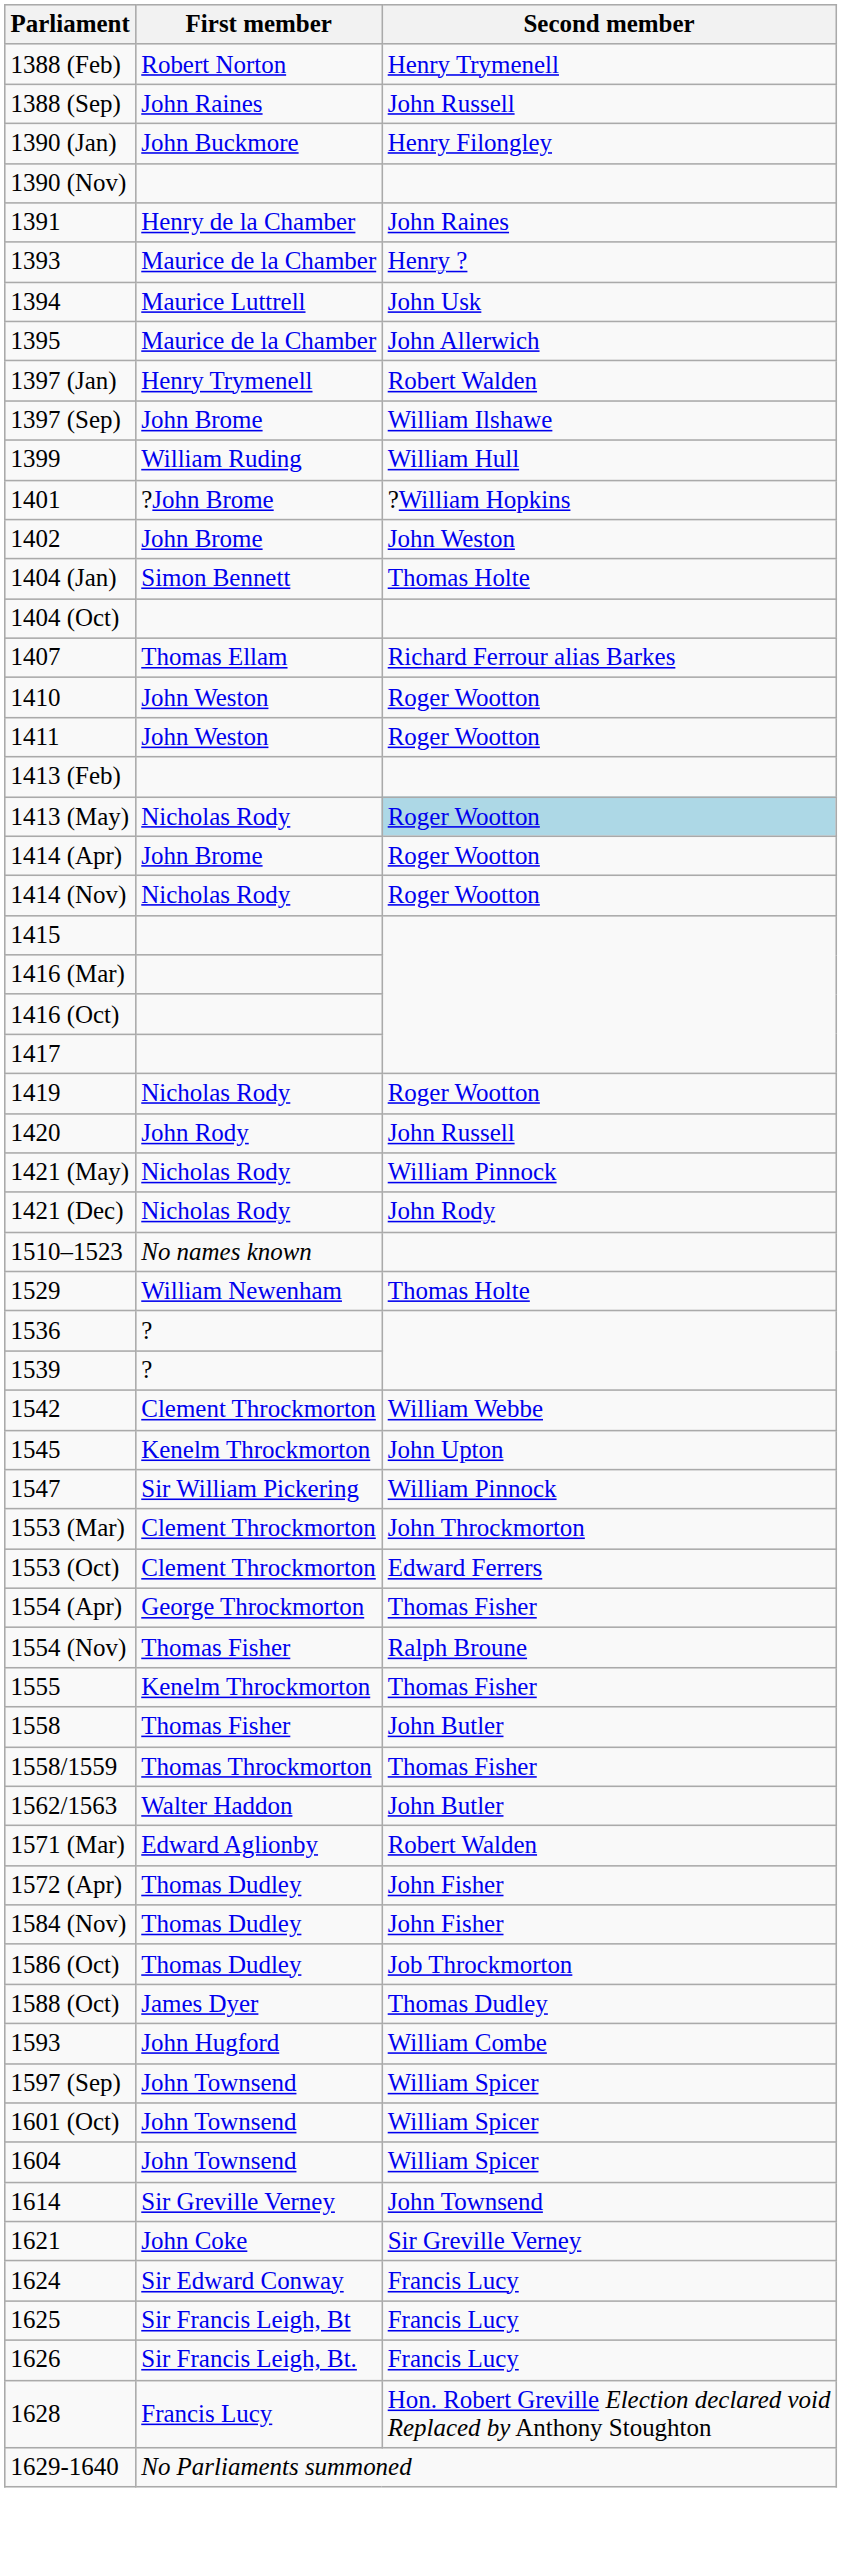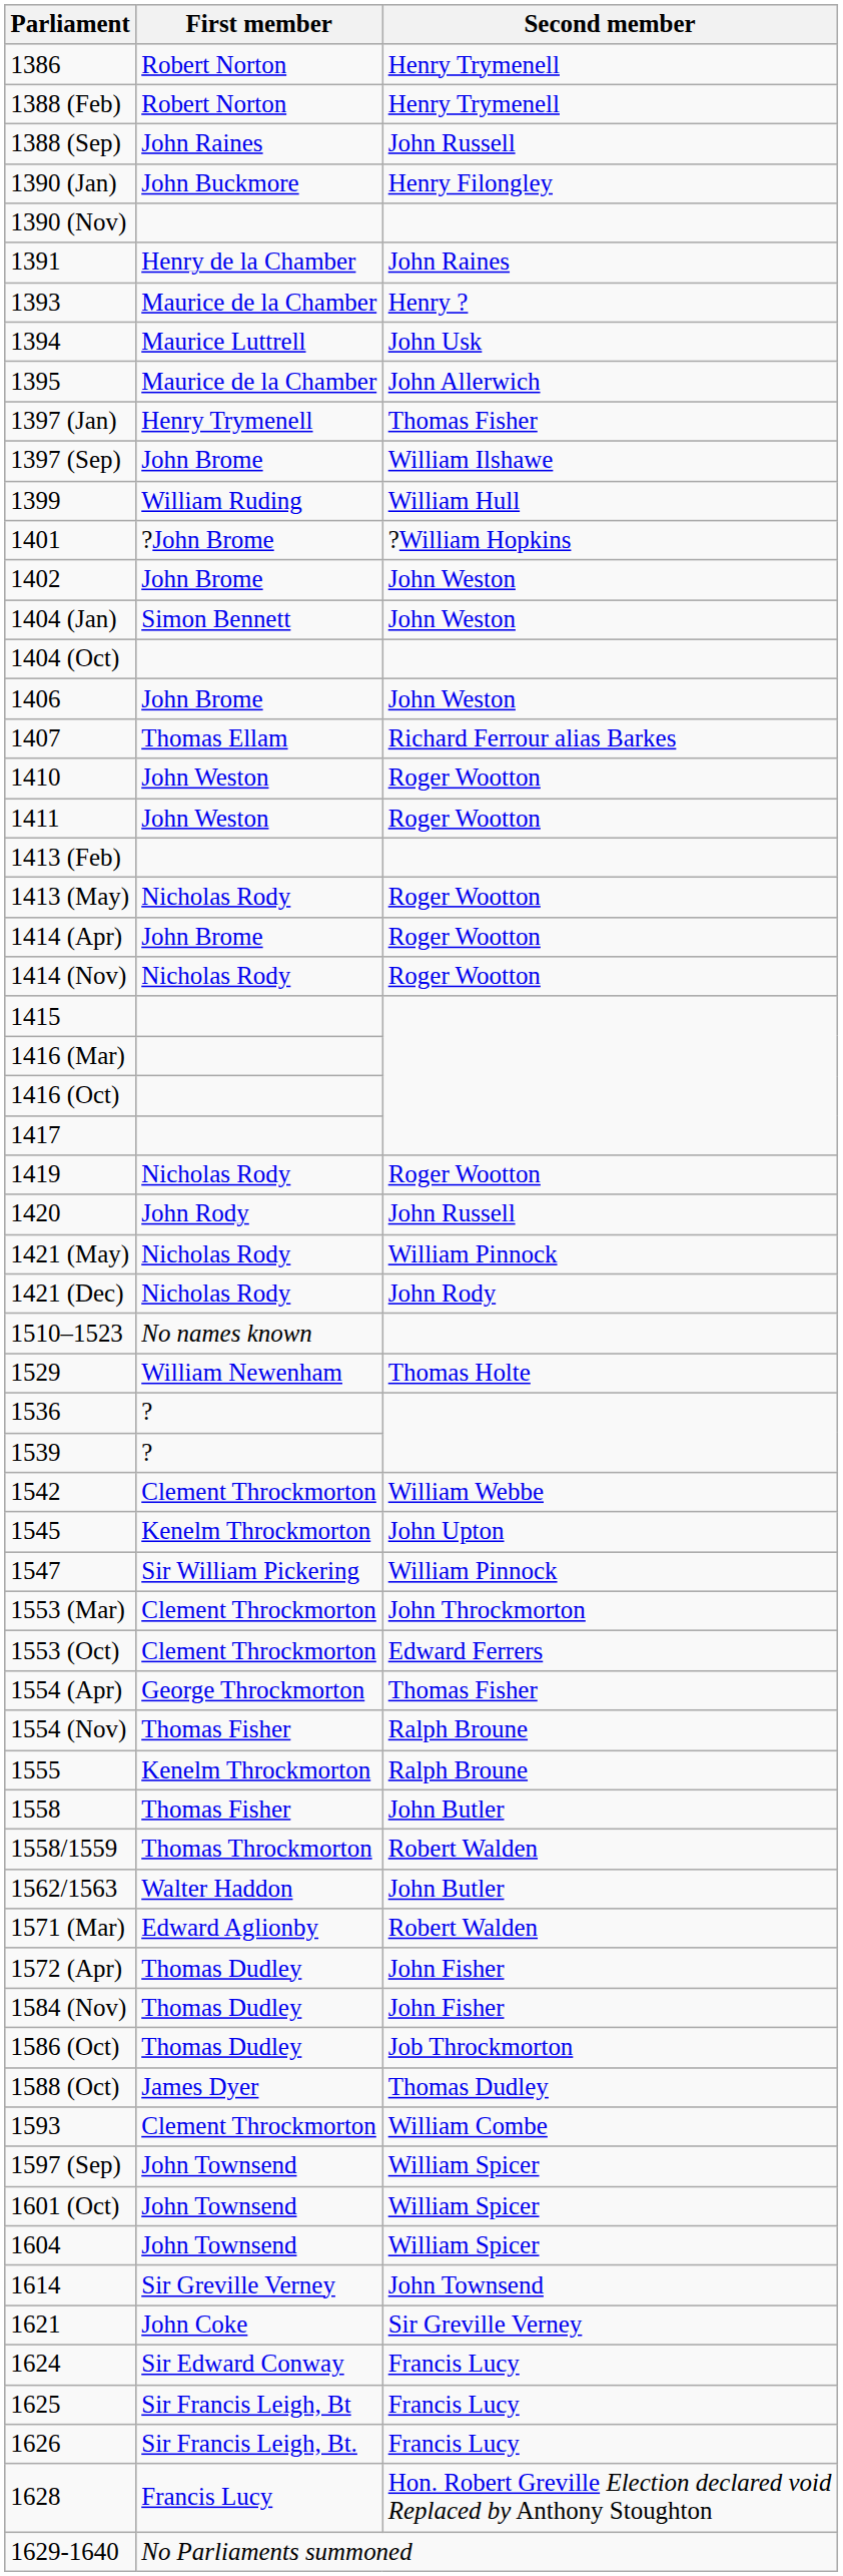+ row: 1386 | Robert Norton | Henry Trymenell
1397 (Jan) | Second member: Robert Walden -> Thomas Fisher
1404 (Jan) | Second member: Thomas Holte -> John Weston
+ row: 1406 | John Brome | John Weston
1413 (May) | Second member: lightblue background -> no background
1555 | Second member: Thomas Fisher -> Ralph Broune
1558/1559 | Second member: Thomas Fisher -> Robert Walden
1593 | First member: John Hugford -> Clement Throckmorton
